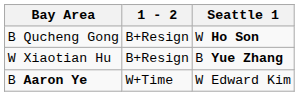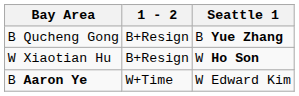B Qucheng Gong | Seattle 1: W Ho Son -> B Yue Zhang
W Xiaotian Hu | Seattle 1: B Yue Zhang -> W Ho Son
